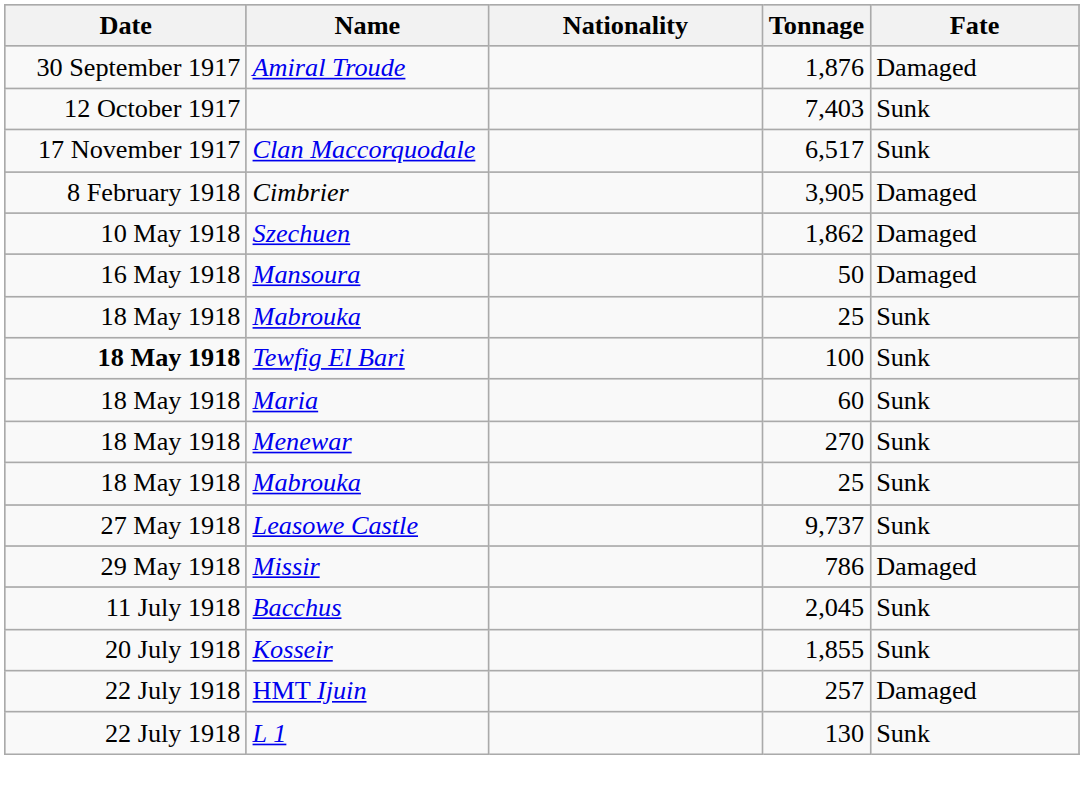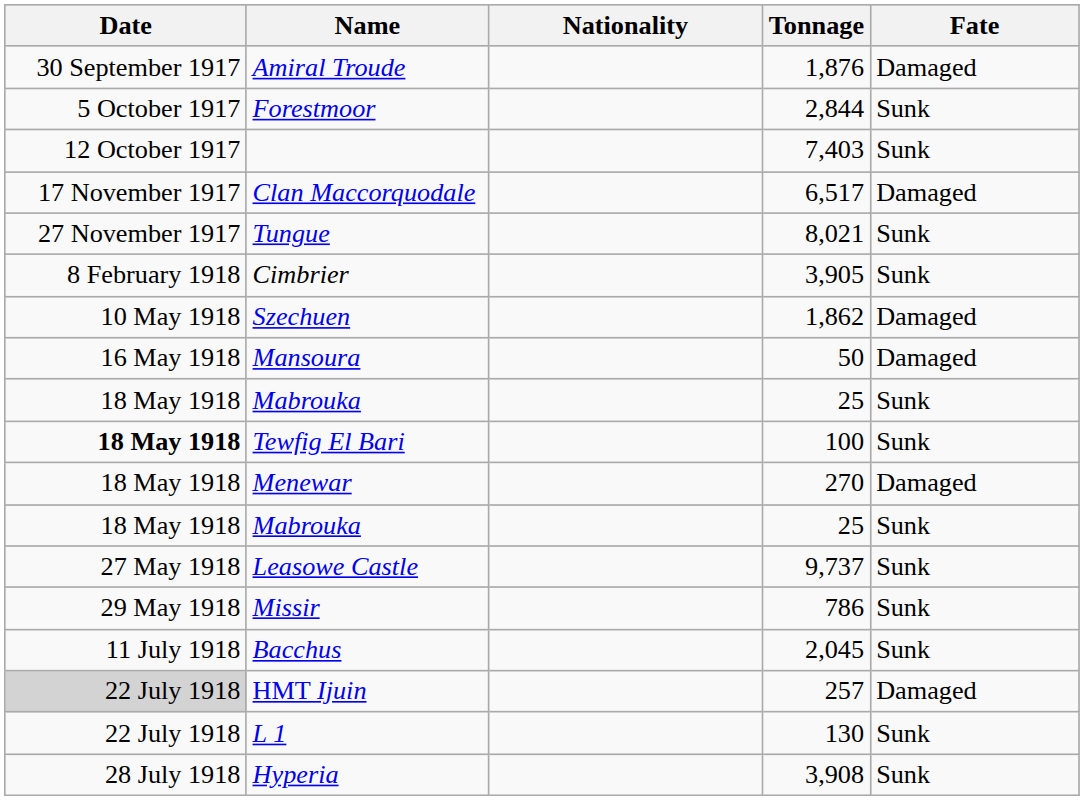+ row: 5 October 1917 | Forestmoor | 2,844 | Sunk
Clan Maccorquodale | Fate: Sunk -> Damaged
+ row: 27 November 1917 | Tungue | 8,021 | Sunk
Cimbrier | Fate: Damaged -> Sunk
- row: 18 May 1918 | Maria | 60 | Sunk
Menewar | Fate: Sunk -> Damaged
Missir | Fate: Damaged -> Sunk
- row: 20 July 1918 | Kosseir | 1,855 | Sunk
HMT Ijuin | Date: no background -> lightgrey background
+ row: 28 July 1918 | Hyperia | 3,908 | Sunk
